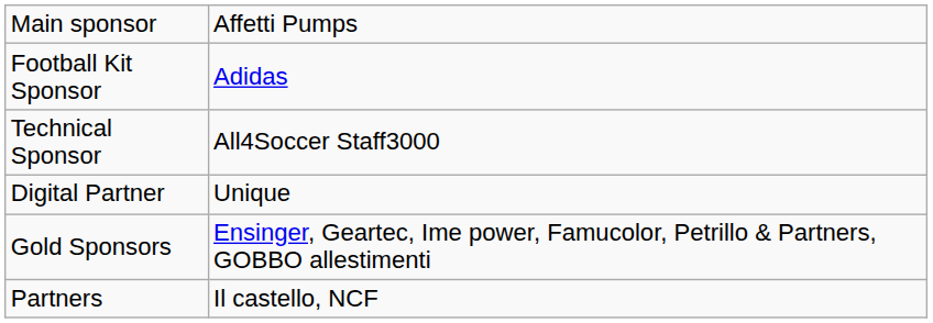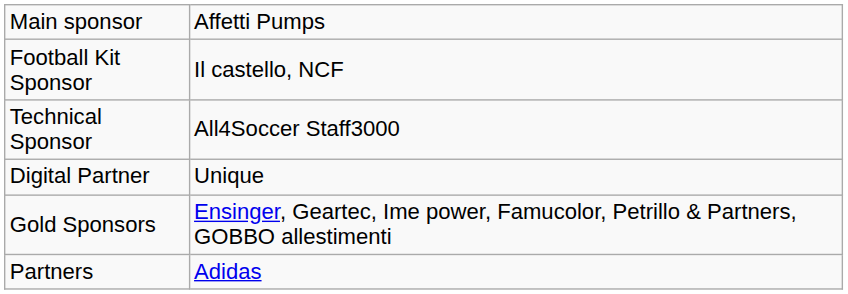Football Kit Sponsor | column 2: Adidas -> Il castello, NCF
Partners | column 2: Il castello, NCF -> Adidas
